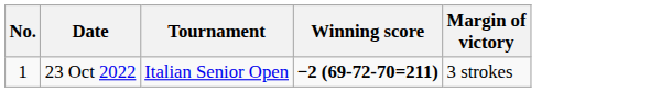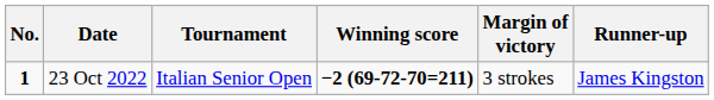+ column: Runner-up | James Kingston
23 Oct 2022 | No.: normal -> bold
